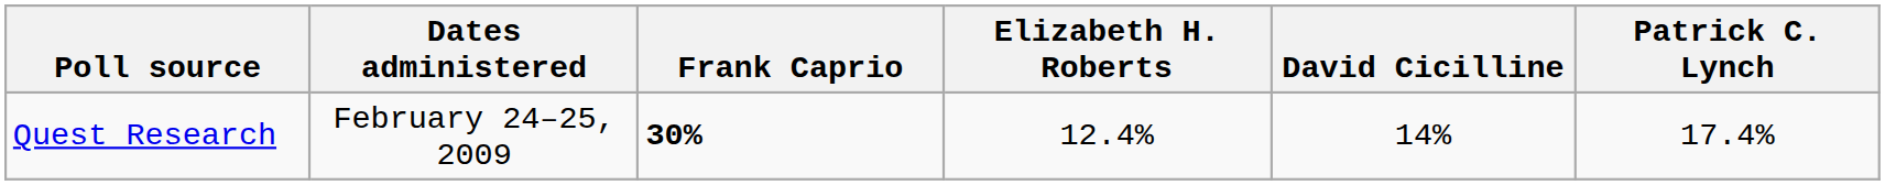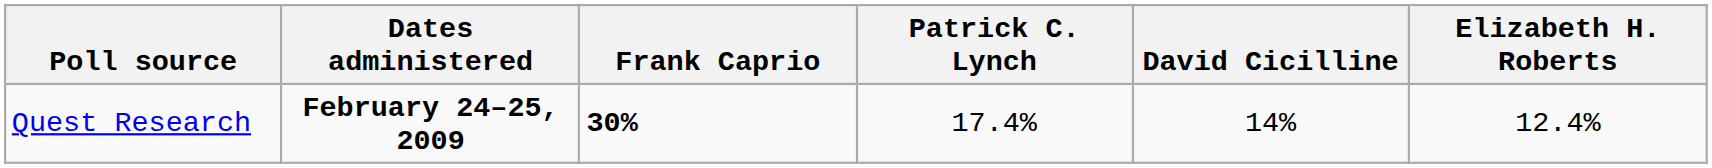columns swapped: Patrick C. Lynch <-> Elizabeth H. Roberts
Quest Research | Dates administered: normal -> bold
